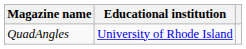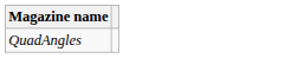- column: Educational institution | University of Rhode Island
